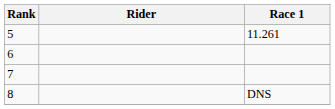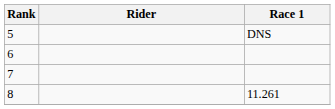5 | Race 1: 11.261 -> DNS
8 | Race 1: DNS -> 11.261
